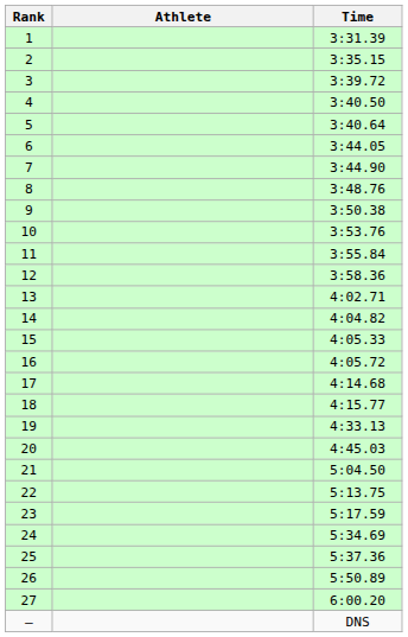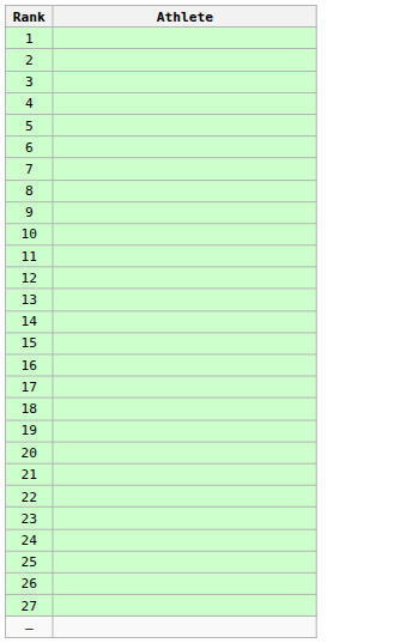- column: Time | 3:31.39 | 3:35.15 | 3:39.72 | 3:40.50 | 3:40.64 | 3:44.05 | 3:44.90 | 3:48.76 | 3:50.38 | 3:53.76 | 3:55.84 | 3:58.36 | 4:02.71 | 4:04.82 | 4:05.33 | 4:05.72 | 4:14.68 | 4:15.77 | 4:33.13 | 4:45.03 | 5:04.50 | 5:13.75 | 5:17.59 | 5:34.69 | 5:37.36 | 5:50.89 | 6:00.20 | DNS
